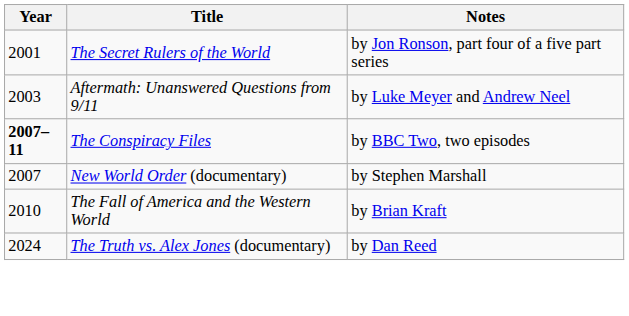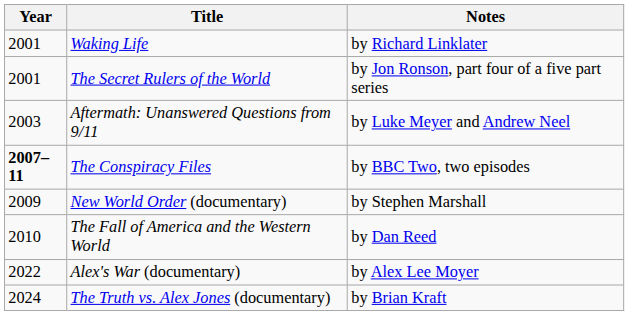+ row: 2001 | Waking Life | by Richard Linklater
New World Order (documentary) | Year: 2007 -> 2009
The Fall of America and the Western World | Notes: by Brian Kraft -> by Dan Reed
+ row: 2022 | Alex's War (documentary) | by Alex Lee Moyer
The Truth vs. Alex Jones (documentary) | Notes: by Dan Reed -> by Brian Kraft
